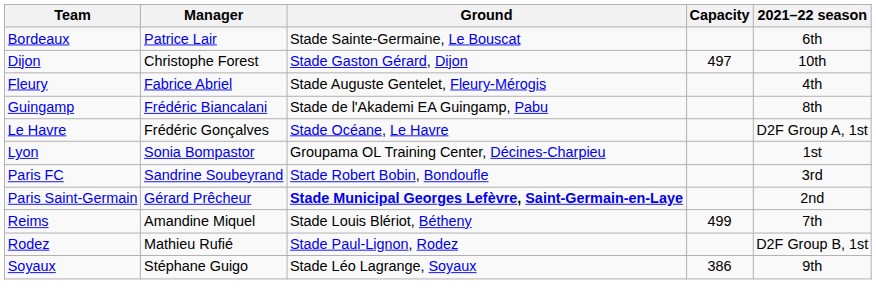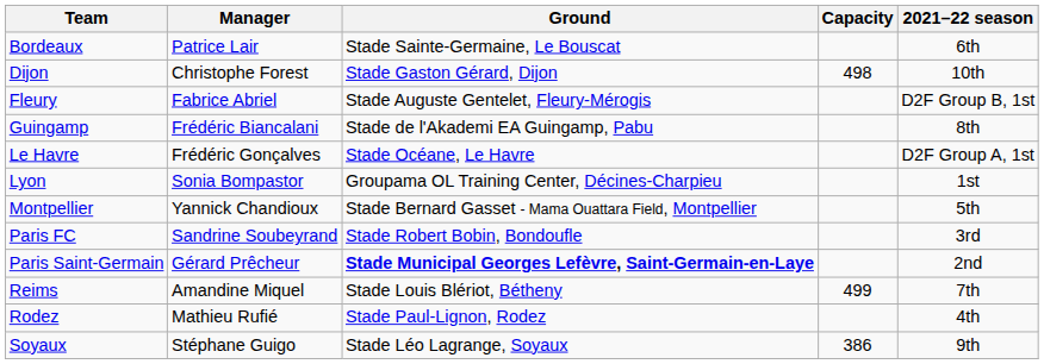Dijon | Capacity: 497 -> 498
Fleury | 2021–22 season: 4th -> D2F Group B, 1st
+ row: Montpellier | Yannick Chandioux | Stade Bernard Gasset - Mama Ouattara Field, Montpellier | 5th
Rodez | 2021–22 season: D2F Group B, 1st -> 4th
